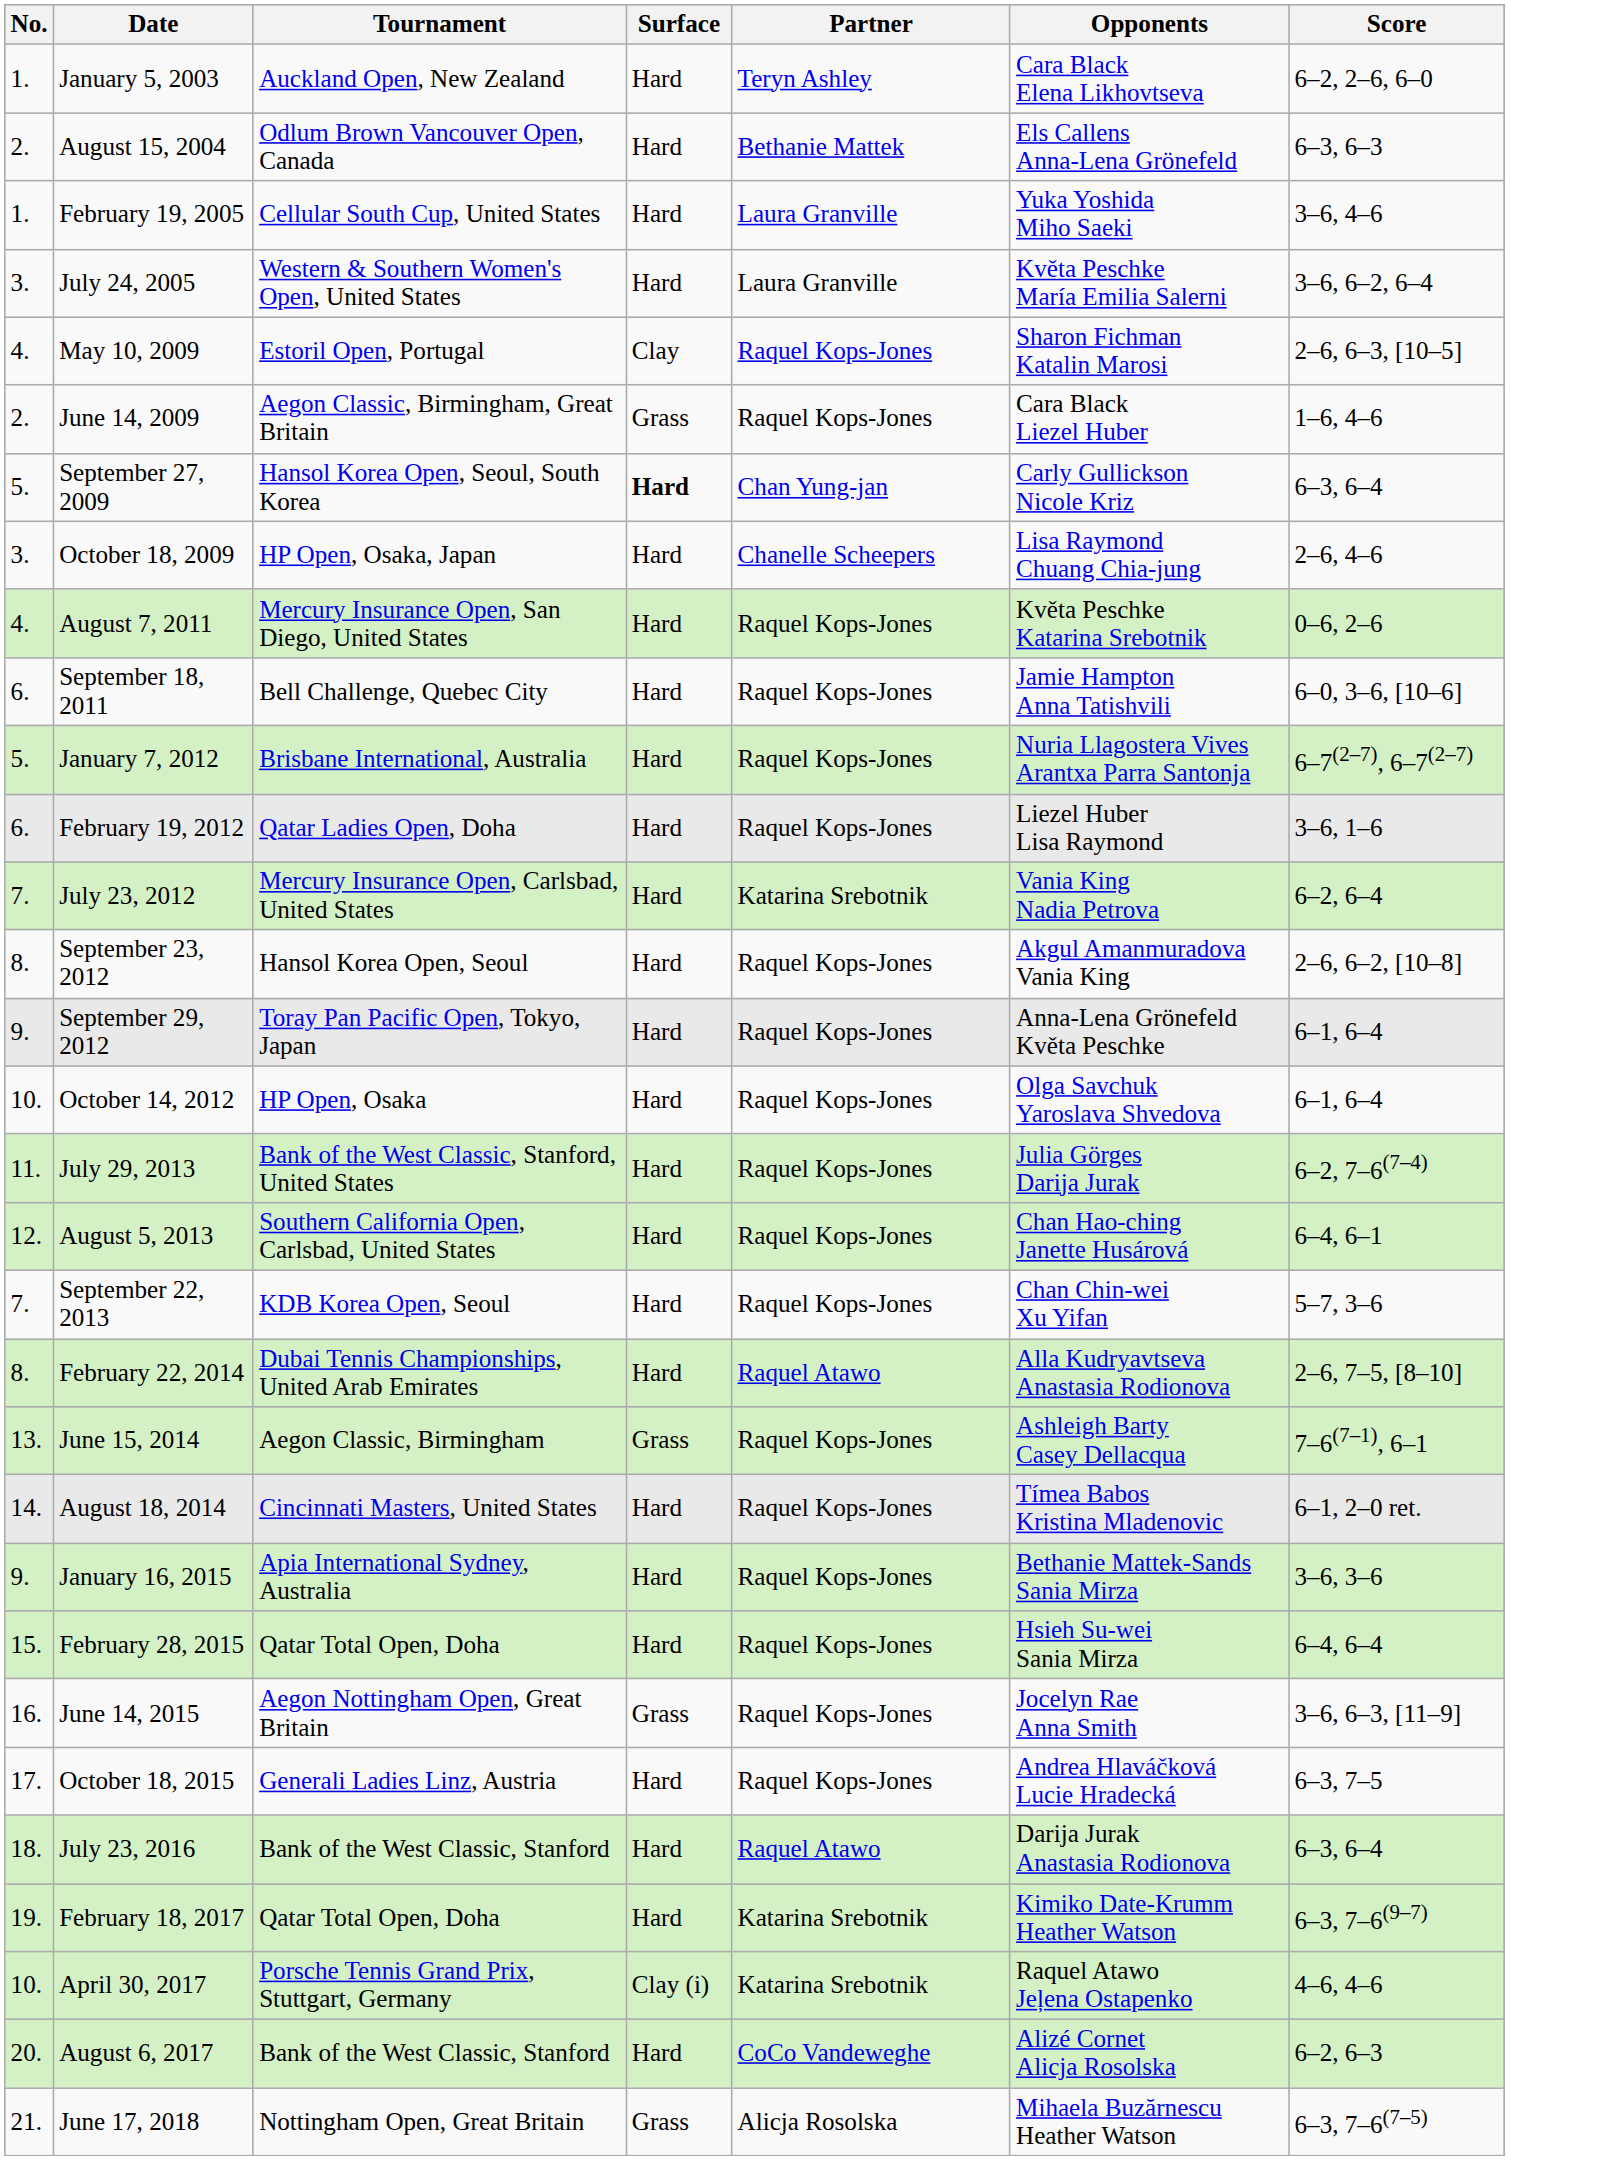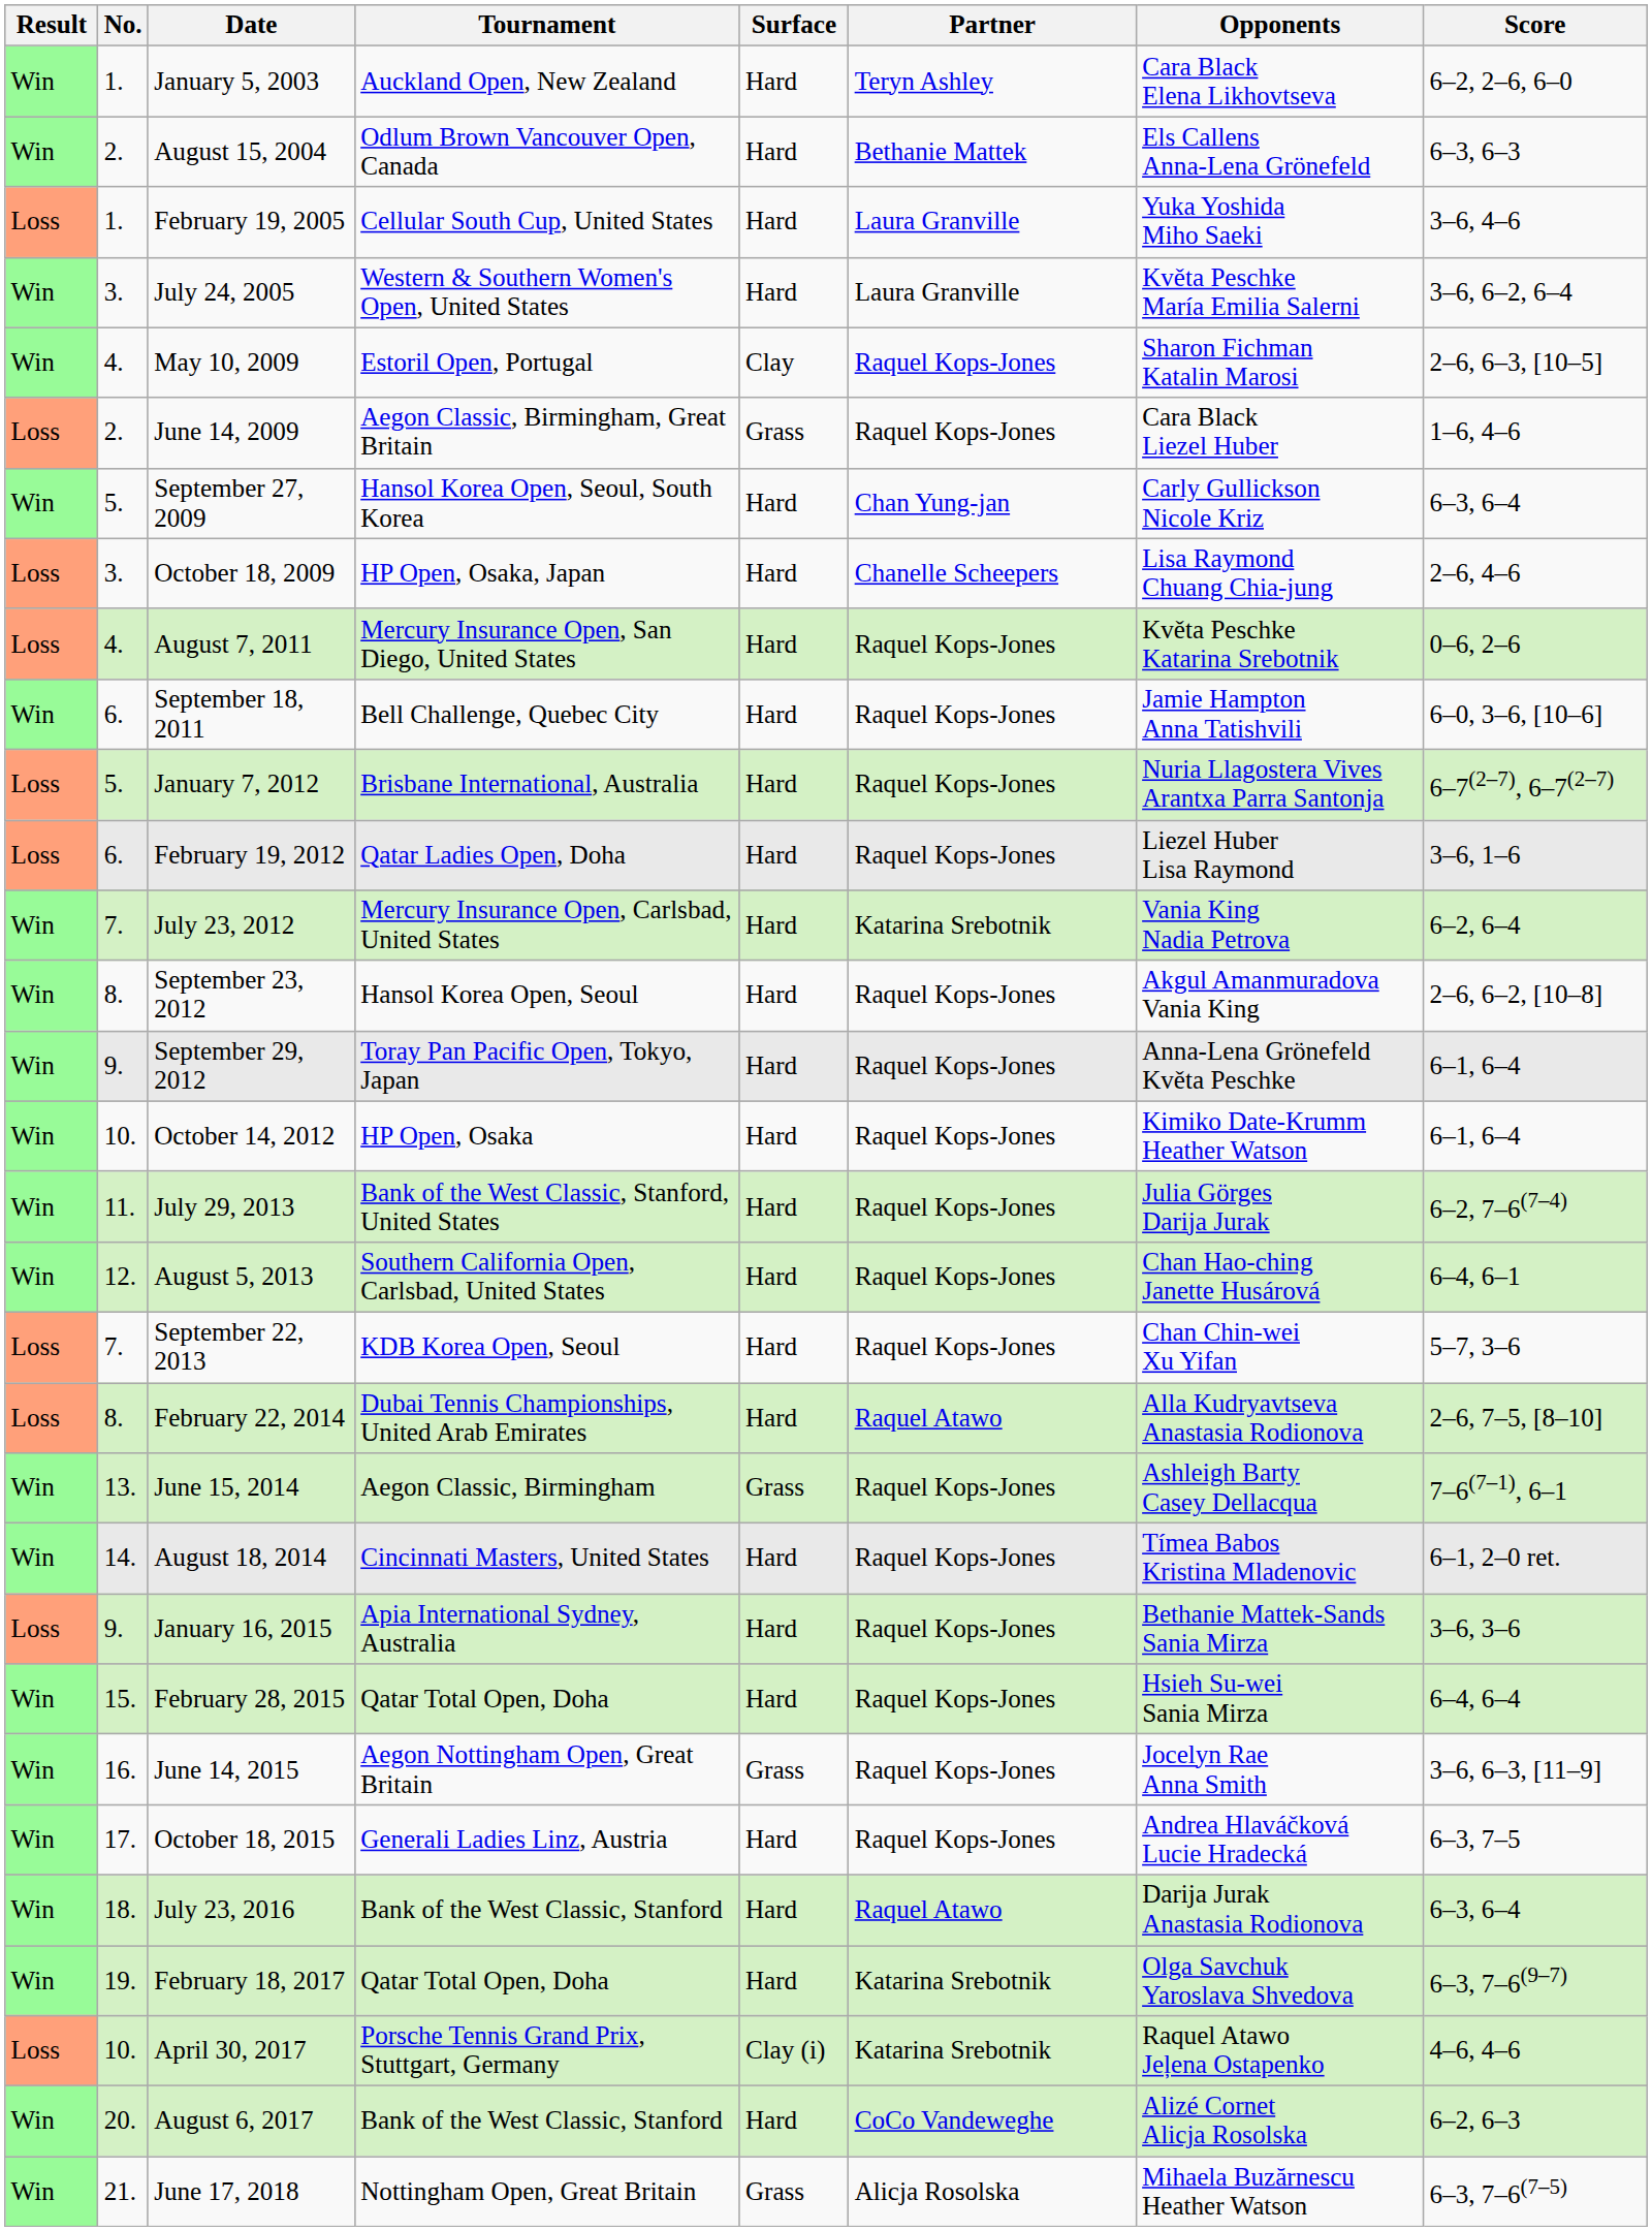+ column: Result | Win | Win | Loss | Win | Win | Loss | Win | Loss | Loss | Win | Loss | Loss | Win | Win | Win | Win | Win | Win | Loss | Loss | Win | Win | Loss | Win | Win | Win | Win | Win | Loss | Win | Win
September 27, 2009 | Surface: bold -> normal
October 14, 2012 | Opponents: Olga Savchuk Yaroslava Shvedova -> Kimiko Date-Krumm Heather Watson
February 18, 2017 | Opponents: Kimiko Date-Krumm Heather Watson -> Olga Savchuk Yaroslava Shvedova
